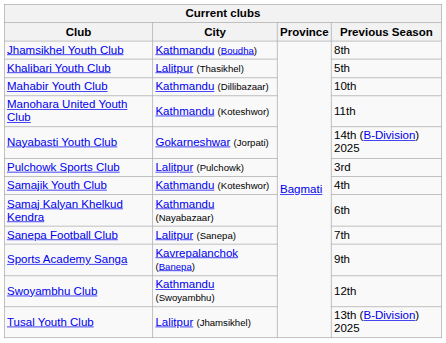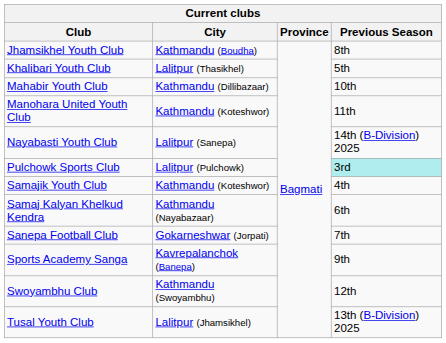Nayabasti Youth Club | City: Gokarneshwar (Jorpati) -> Lalitpur (Sanepa)
Pulchowk Sports Club | Previous Season: no background -> paleturquoise background
Sanepa Football Club | City: Lalitpur (Sanepa) -> Gokarneshwar (Jorpati)
